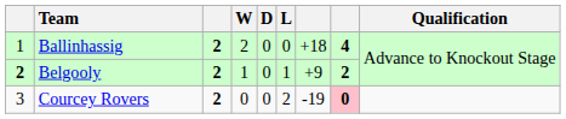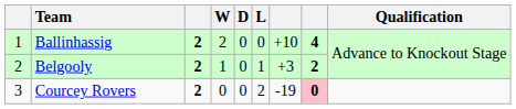Ballinhassig | column 7: +18 -> +10
Belgooly | column 1: bold -> normal
Belgooly | column 7: +9 -> +3
